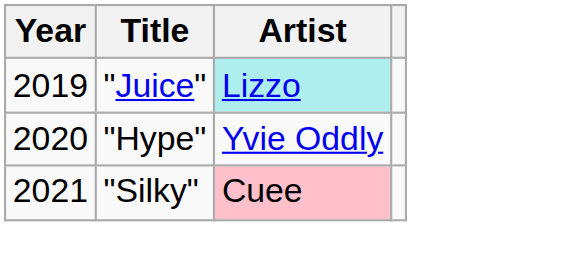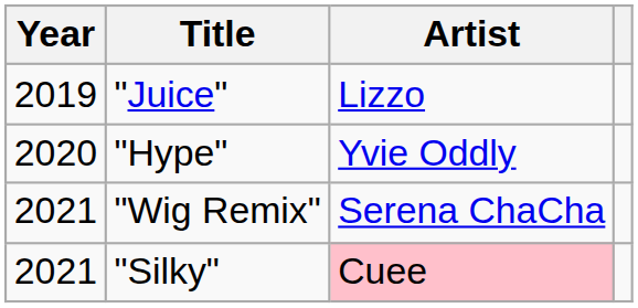"Juice" | Artist: paleturquoise background -> no background
+ row: 2021 | "Wig Remix" | Serena ChaCha
